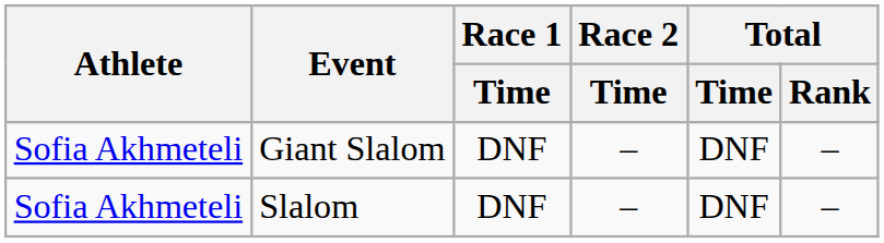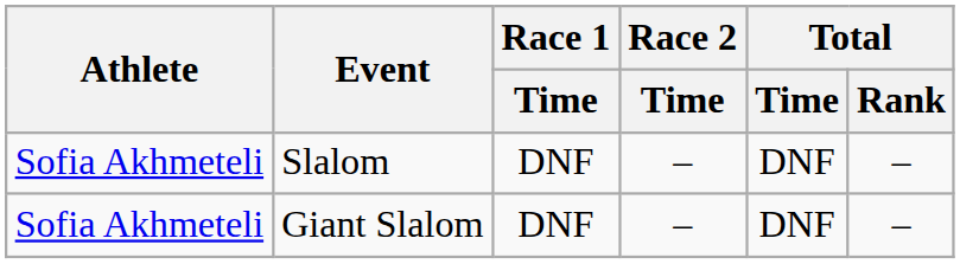rows swapped: Giant Slalom <-> Slalom
